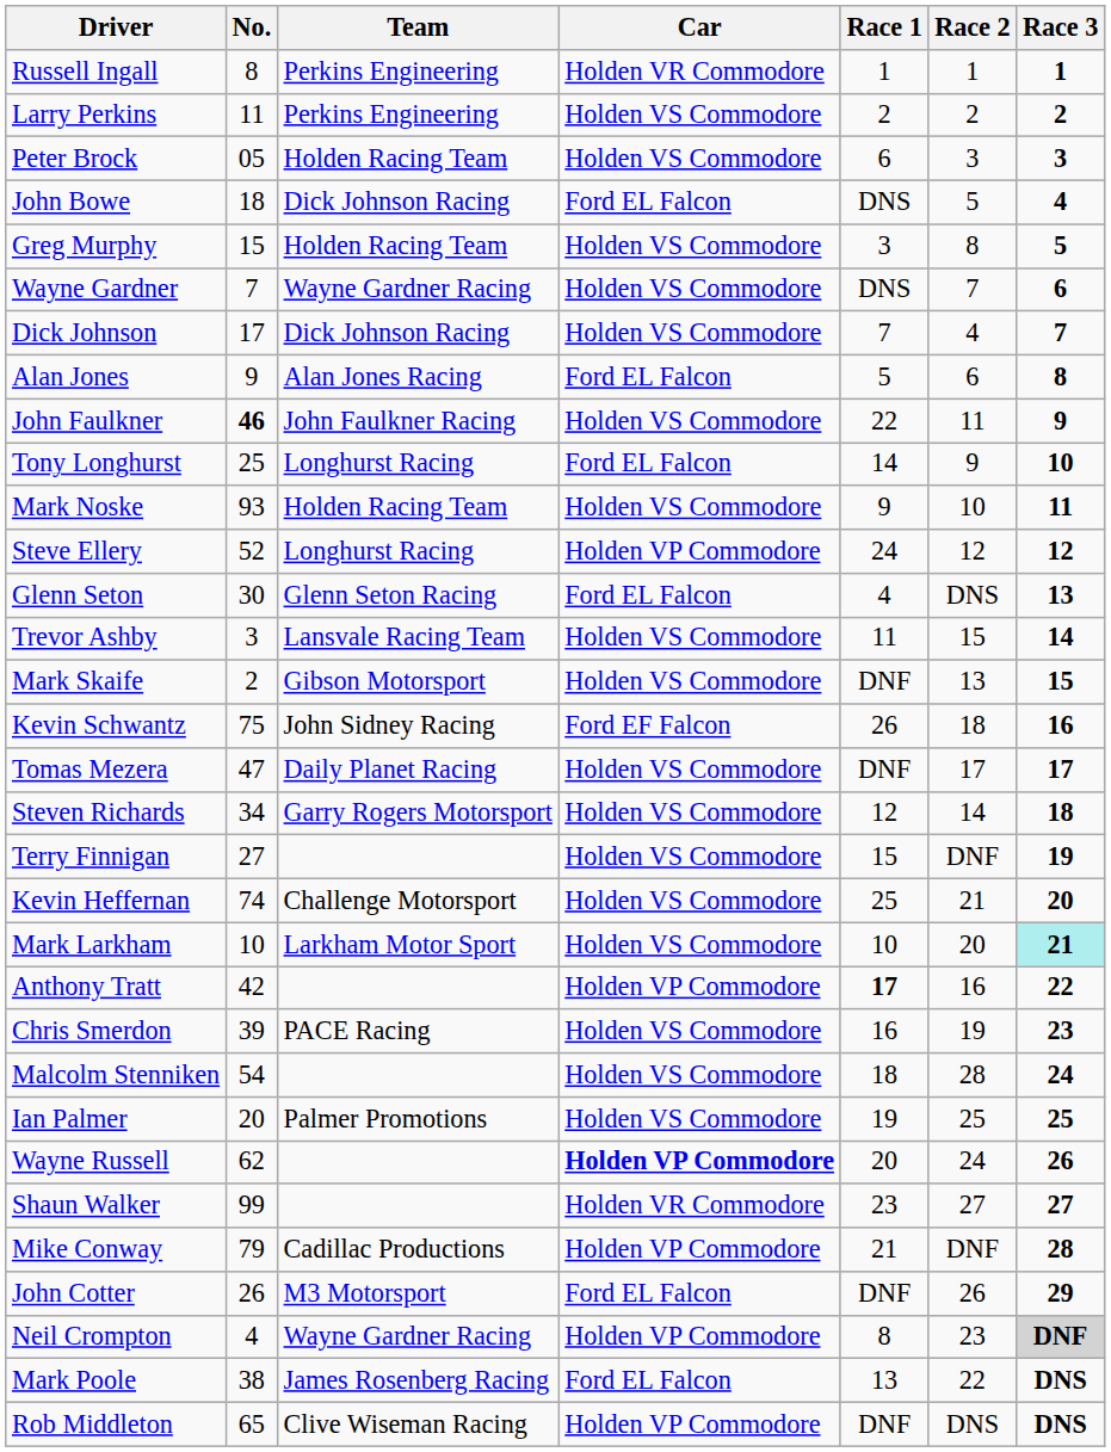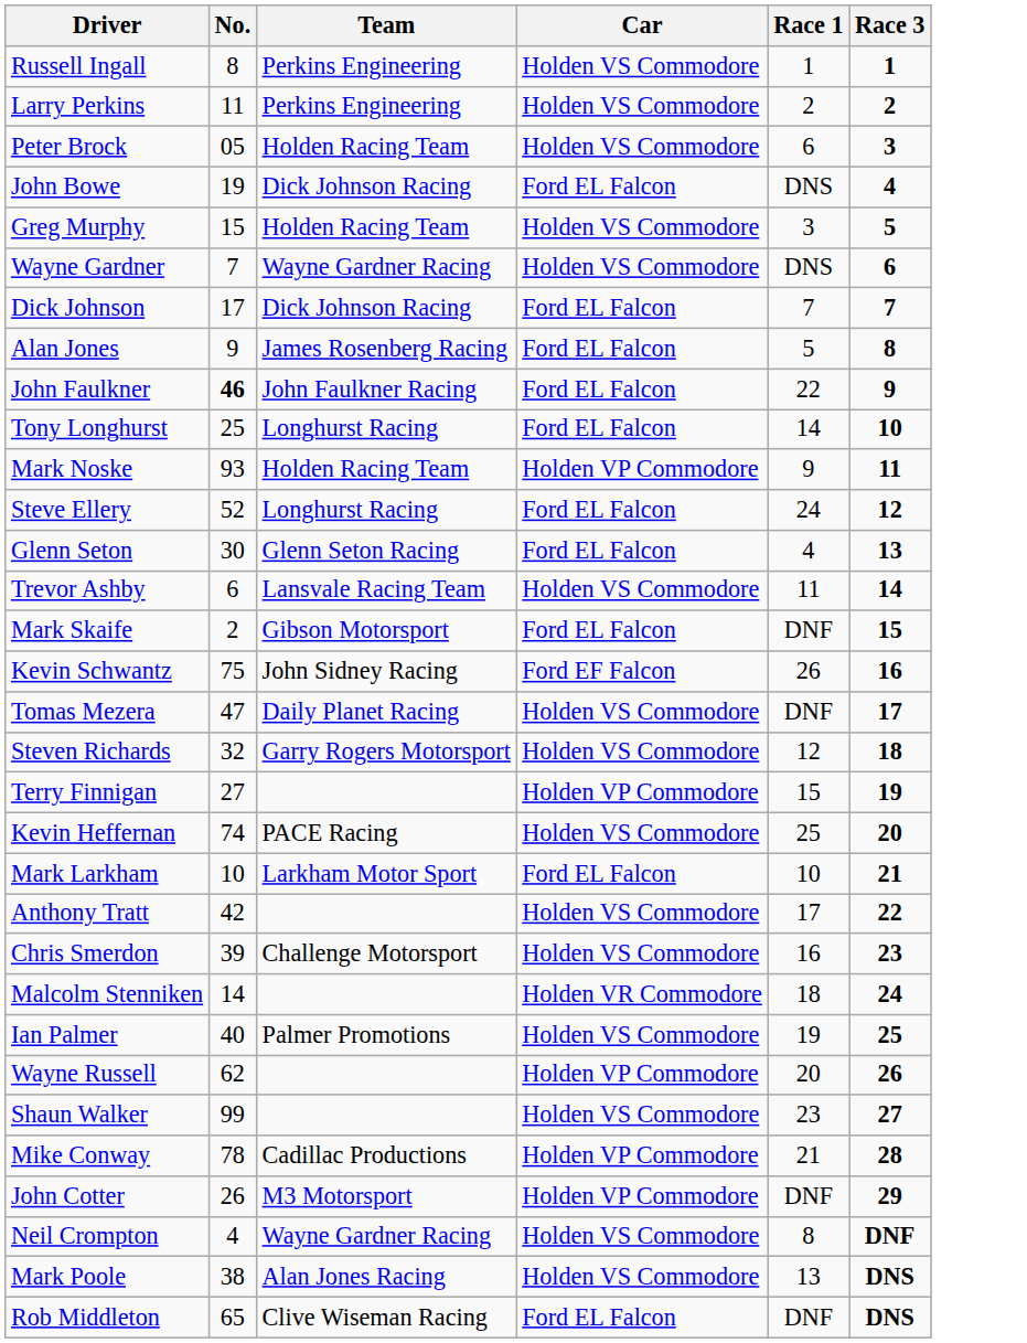- column: Race 2 | 1 | 2 | 3 | 5 | 8 | 7 | 4 | 6 | 11 | 9 | 10 | 12 | DNS | 15 | 13 | 18 | 17 | 14 | DNF | 21 | 20 | 16 | 19 | 28 | 25 | 24 | 27 | DNF | 26 | 23 | 22 | DNS
Russell Ingall | Car: Holden VR Commodore -> Holden VS Commodore
John Bowe | No.: 18 -> 19
Dick Johnson | Car: Holden VS Commodore -> Ford EL Falcon
Alan Jones | Team: Alan Jones Racing -> James Rosenberg Racing
John Faulkner | Car: Holden VS Commodore -> Ford EL Falcon
Mark Noske | Car: Holden VS Commodore -> Holden VP Commodore
Steve Ellery | Car: Holden VP Commodore -> Ford EL Falcon
Trevor Ashby | No.: 3 -> 6
Mark Skaife | Car: Holden VS Commodore -> Ford EL Falcon
Steven Richards | No.: 34 -> 32
Terry Finnigan | Car: Holden VS Commodore -> Holden VP Commodore
Kevin Heffernan | Team: Challenge Motorsport -> PACE Racing
Mark Larkham | Car: Holden VS Commodore -> Ford EL Falcon
Mark Larkham | Race 3: paleturquoise background -> no background
Anthony Tratt | Car: Holden VP Commodore -> Holden VS Commodore
Anthony Tratt | Race 1: bold -> normal
Chris Smerdon | Team: PACE Racing -> Challenge Motorsport
Malcolm Stenniken | No.: 54 -> 14
Malcolm Stenniken | Car: Holden VS Commodore -> Holden VR Commodore
Ian Palmer | No.: 20 -> 40
Wayne Russell | Car: bold -> normal
Shaun Walker | Car: Holden VR Commodore -> Holden VS Commodore
Mike Conway | No.: 79 -> 78
John Cotter | Car: Ford EL Falcon -> Holden VP Commodore
Neil Crompton | Car: Holden VP Commodore -> Holden VS Commodore
Neil Crompton | Race 3: lightgrey background -> no background
Mark Poole | Team: James Rosenberg Racing -> Alan Jones Racing
Mark Poole | Car: Ford EL Falcon -> Holden VS Commodore
Rob Middleton | Car: Holden VP Commodore -> Ford EL Falcon
